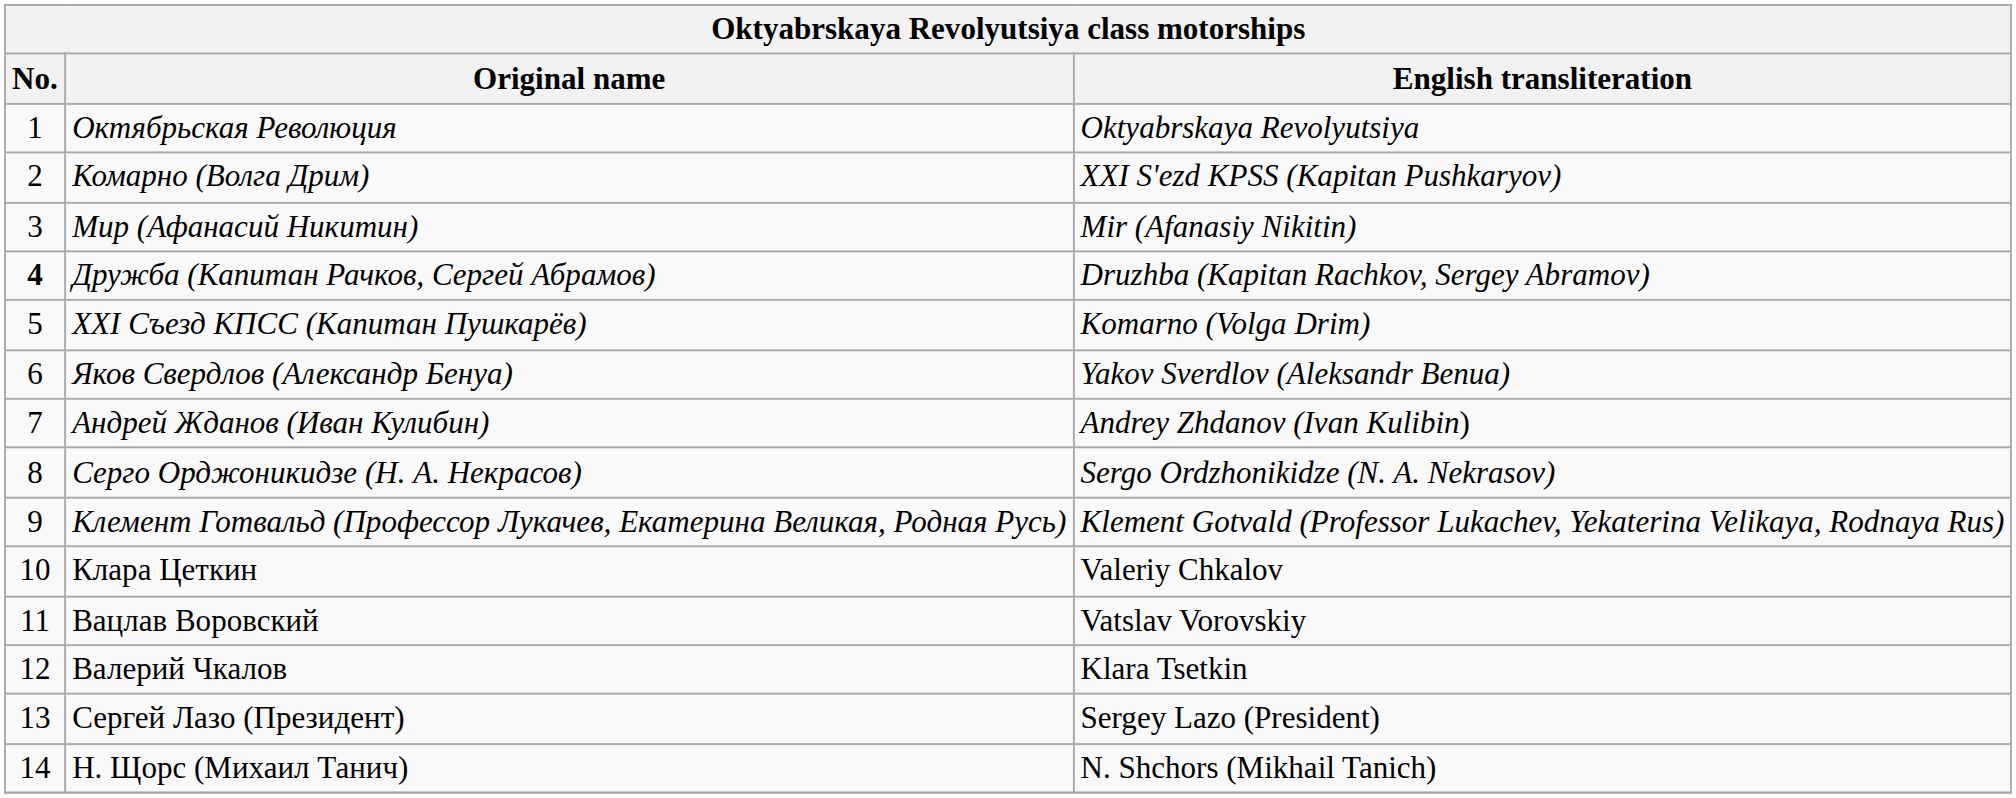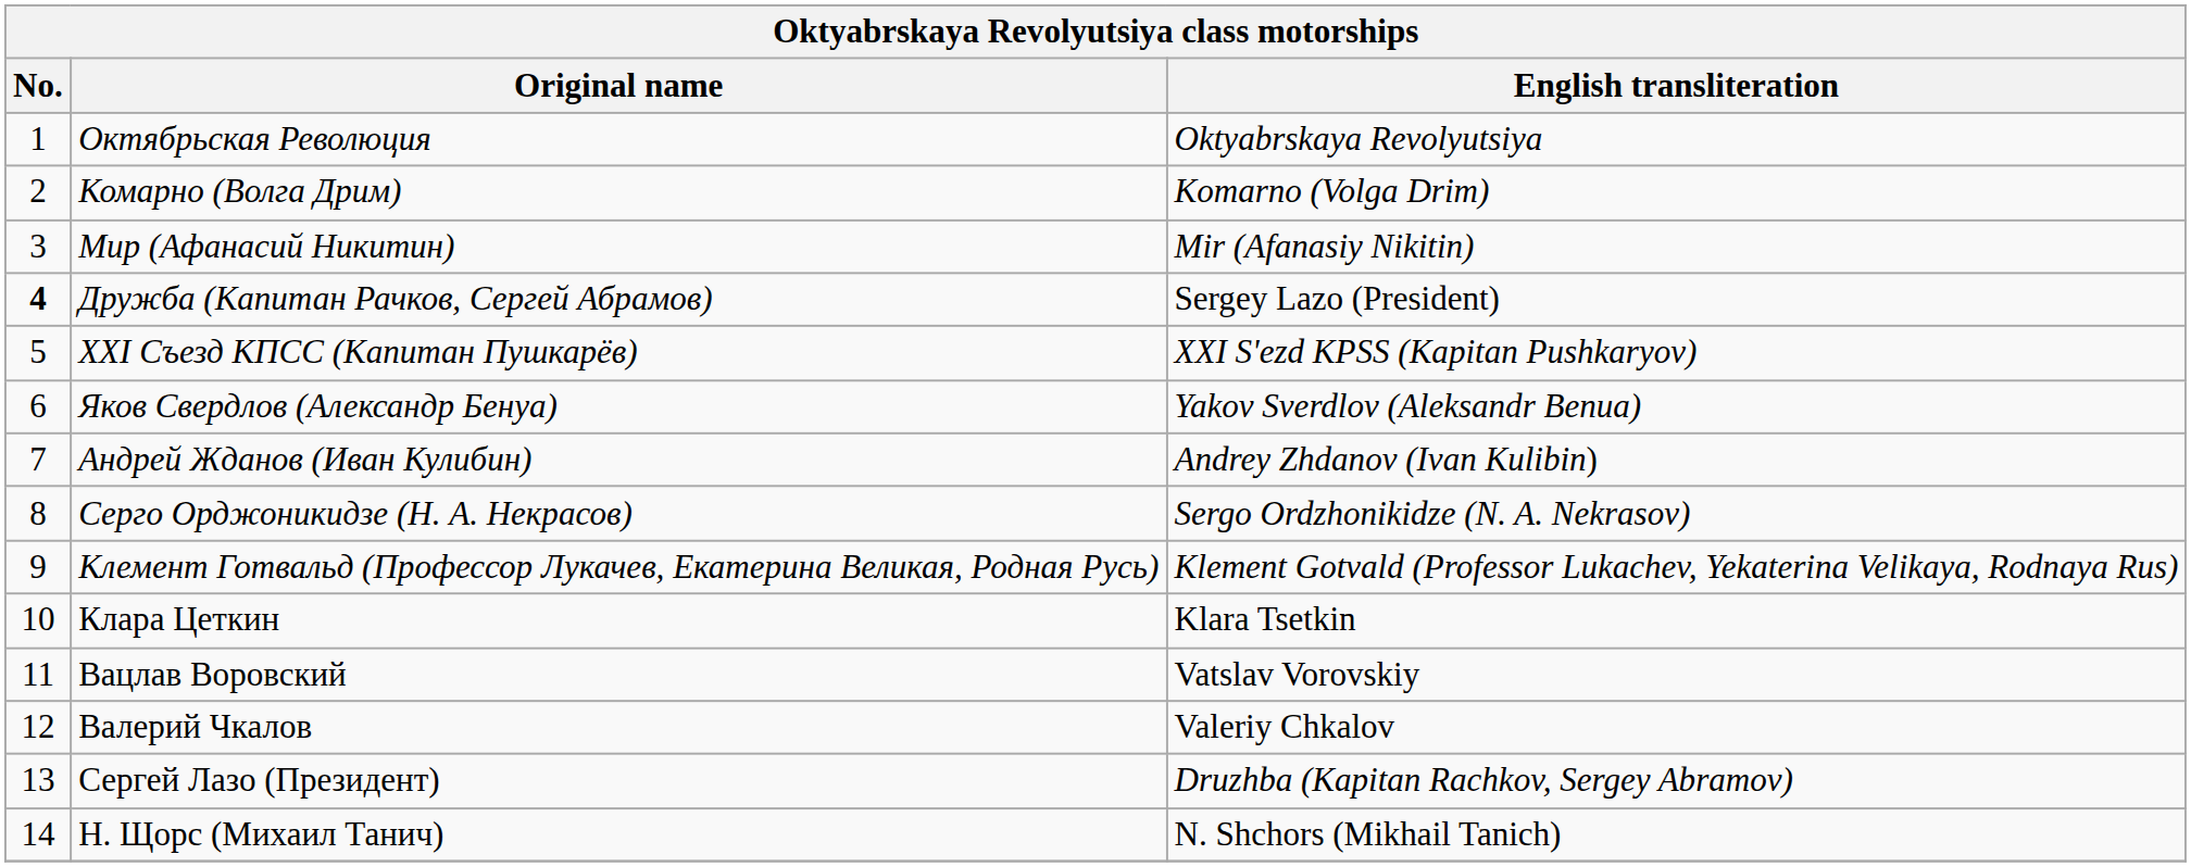Комарно (Волга Дрим) | English transliteration: XXI S'ezd KPSS (Kapitan Pushkaryov) -> Komarno (Volga Drim)
Дружба (Капитан Рачков, Сергей Абрамов) | English transliteration: Druzhba (Kapitan Rachkov, Sergey Abramov) -> Sergey Lazo (President)
XXI Съезд КПСС (Капитан Пушкарёв) | English transliteration: Komarno (Volga Drim) -> XXI S'ezd KPSS (Kapitan Pushkaryov)
Клара Цеткин | English transliteration: Valeriy Chkalov -> Klara Tsetkin
Валерий Чкалов | English transliteration: Klara Tsetkin -> Valeriy Chkalov
Сергей Лазо (Президент) | English transliteration: Sergey Lazo (President) -> Druzhba (Kapitan Rachkov, Sergey Abramov)
